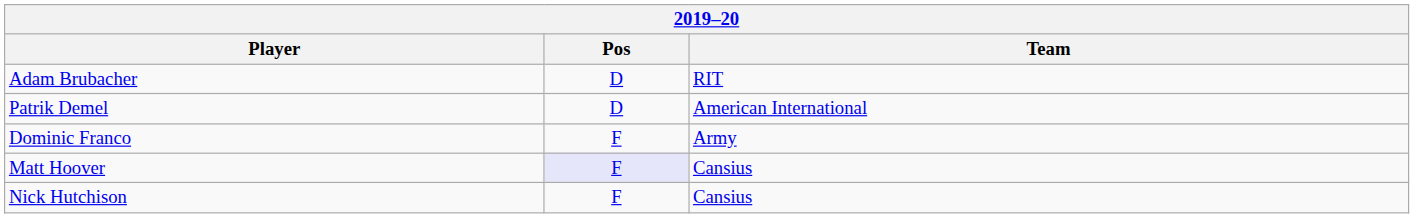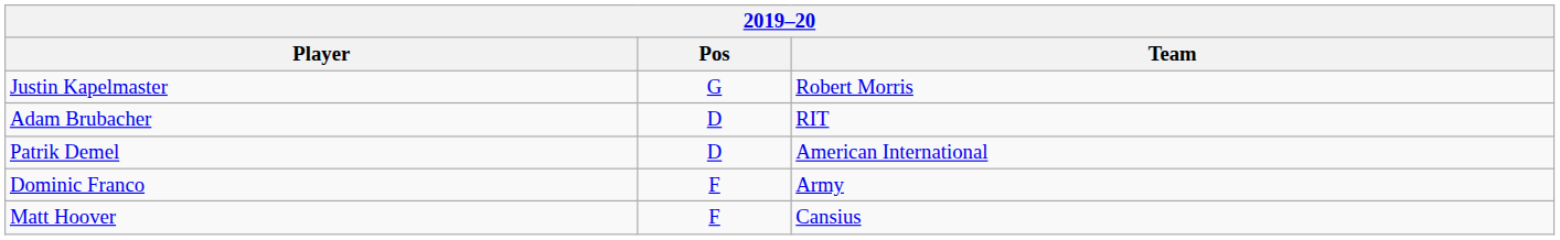+ row: Justin Kapelmaster | G | Robert Morris
Matt Hoover | Pos: lavender background -> no background
- row: Nick Hutchison | F | Cansius
